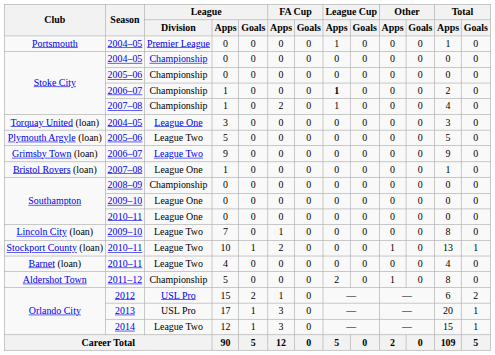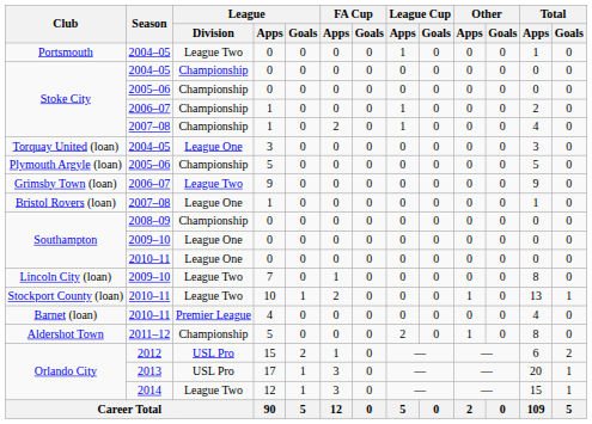Portsmouth | League / Division: Premier League -> League Two
Stoke City / 2006–07 | League Cup / Apps: bold -> normal
Plymouth Argyle (loan) | League / Division: League Two -> Championship
Barnet (loan) | League / Division: League Two -> Premier League
